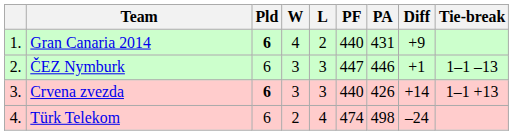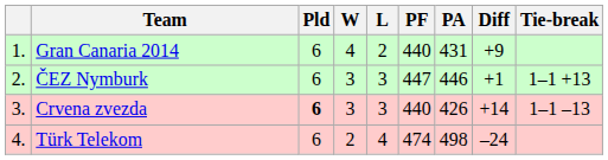Gran Canaria 2014 | Pld: bold -> normal
ČEZ Nymburk | Tie-break: 1–1 –13 -> 1–1 +13
Crvena zvezda | Tie-break: 1–1 +13 -> 1–1 –13
